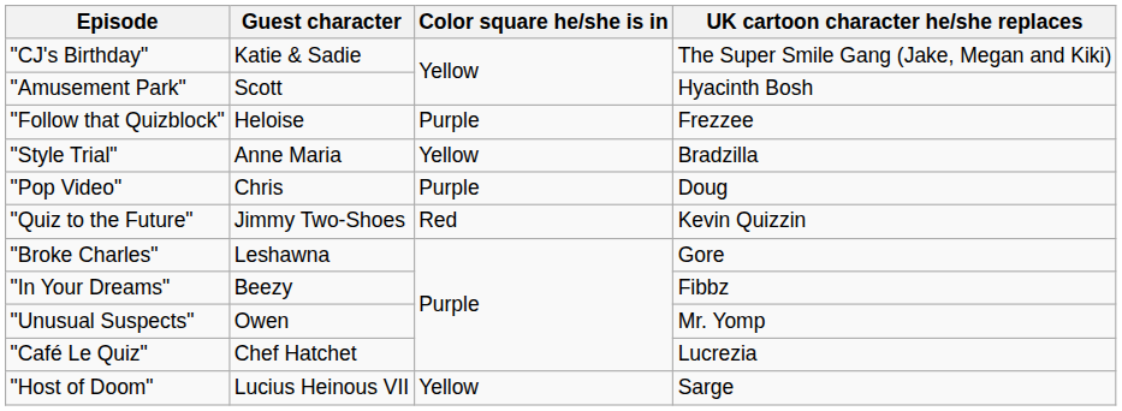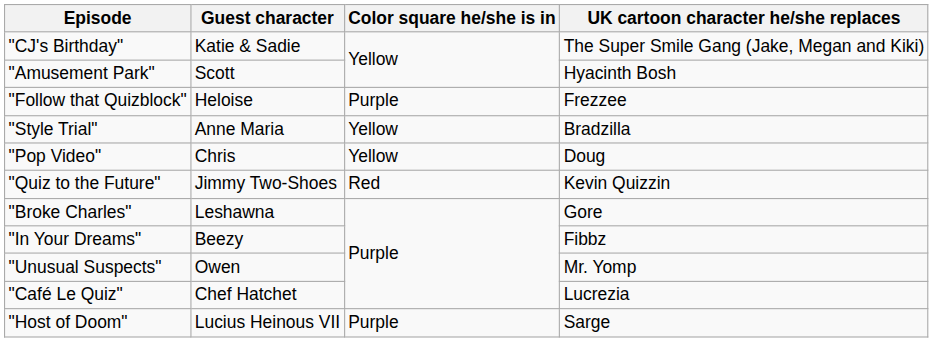"Pop Video" | Color square he/she is in: Purple -> Yellow
"Host of Doom" | Color square he/she is in: Yellow -> Purple
